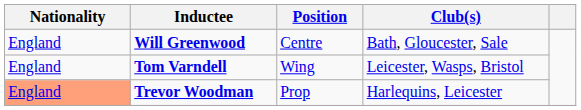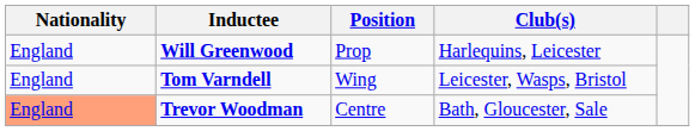Will Greenwood | Position: Centre -> Prop
Will Greenwood | Club(s): Bath, Gloucester, Sale -> Harlequins, Leicester
Trevor Woodman | Position: Prop -> Centre
Trevor Woodman | Club(s): Harlequins, Leicester -> Bath, Gloucester, Sale
